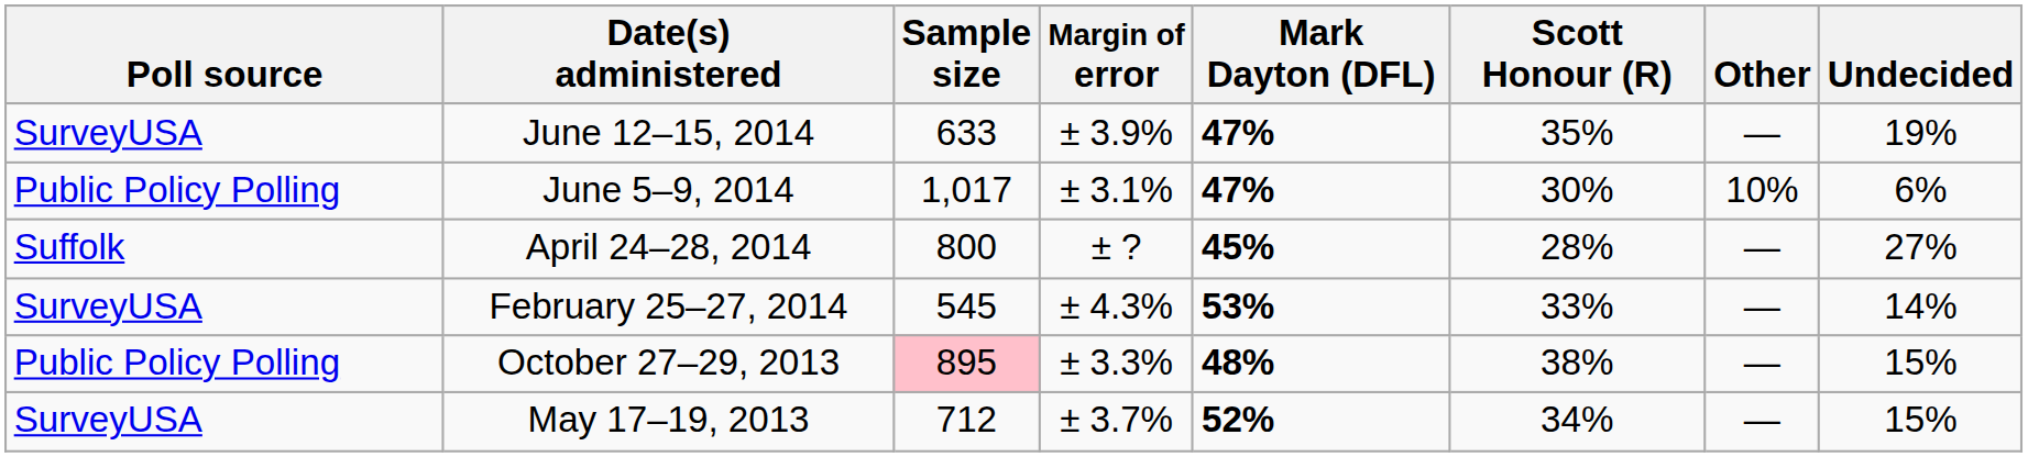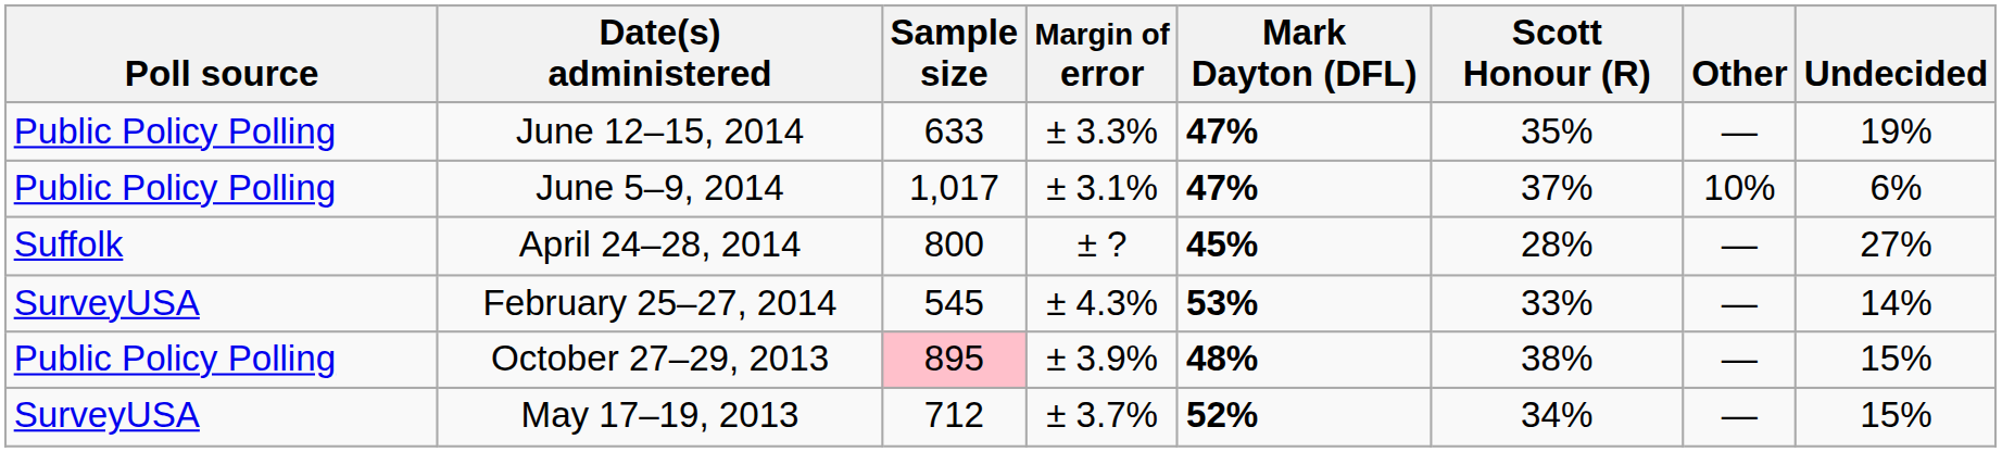June 12–15, 2014 | Poll source: SurveyUSA -> Public Policy Polling
June 12–15, 2014 | Margin of error: ± 3.9% -> ± 3.3%
June 5–9, 2014 | Scott Honour (R): 30% -> 37%
October 27–29, 2013 | Margin of error: ± 3.3% -> ± 3.9%
